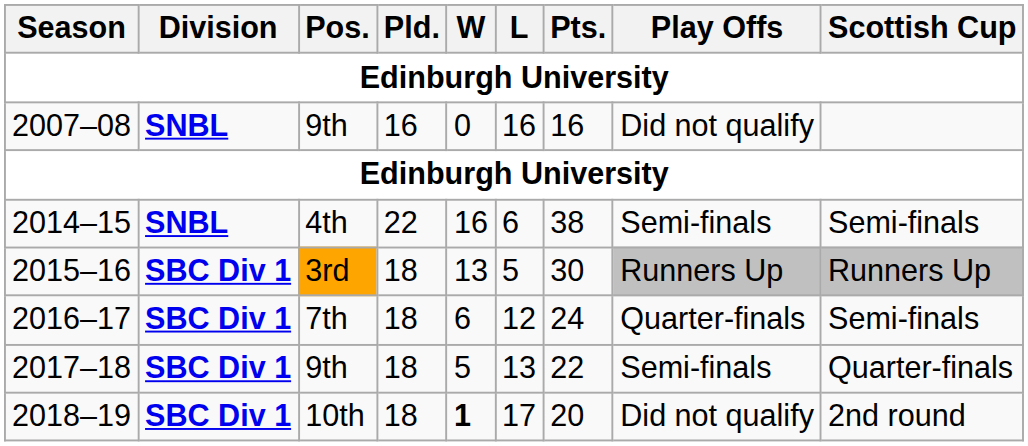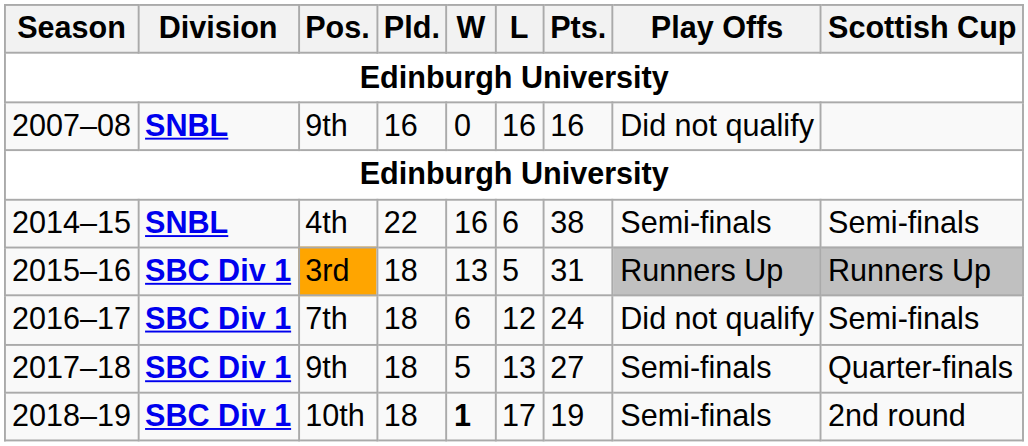2015–16 | Pts.: 30 -> 31
2016–17 | Play Offs: Quarter-finals -> Did not qualify
2017–18 | Pts.: 22 -> 27
2018–19 | Pts.: 20 -> 19
2018–19 | Play Offs: Did not qualify -> Semi-finals
